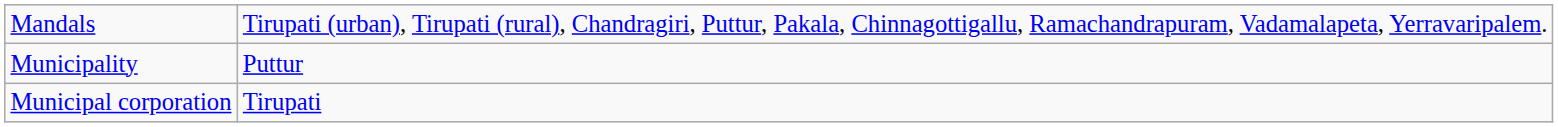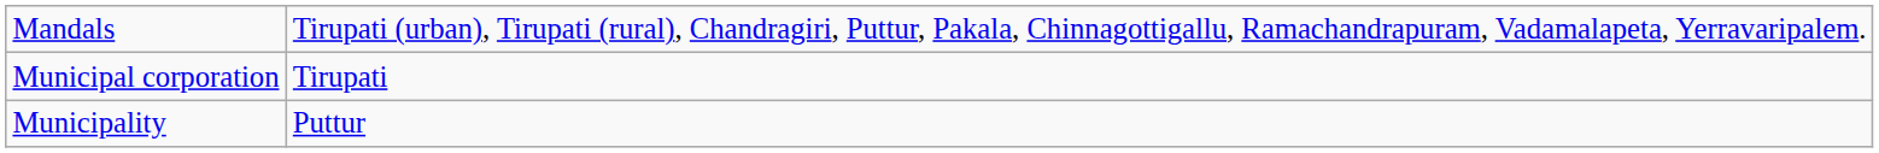rows swapped: Municipal corporation <-> Municipality
